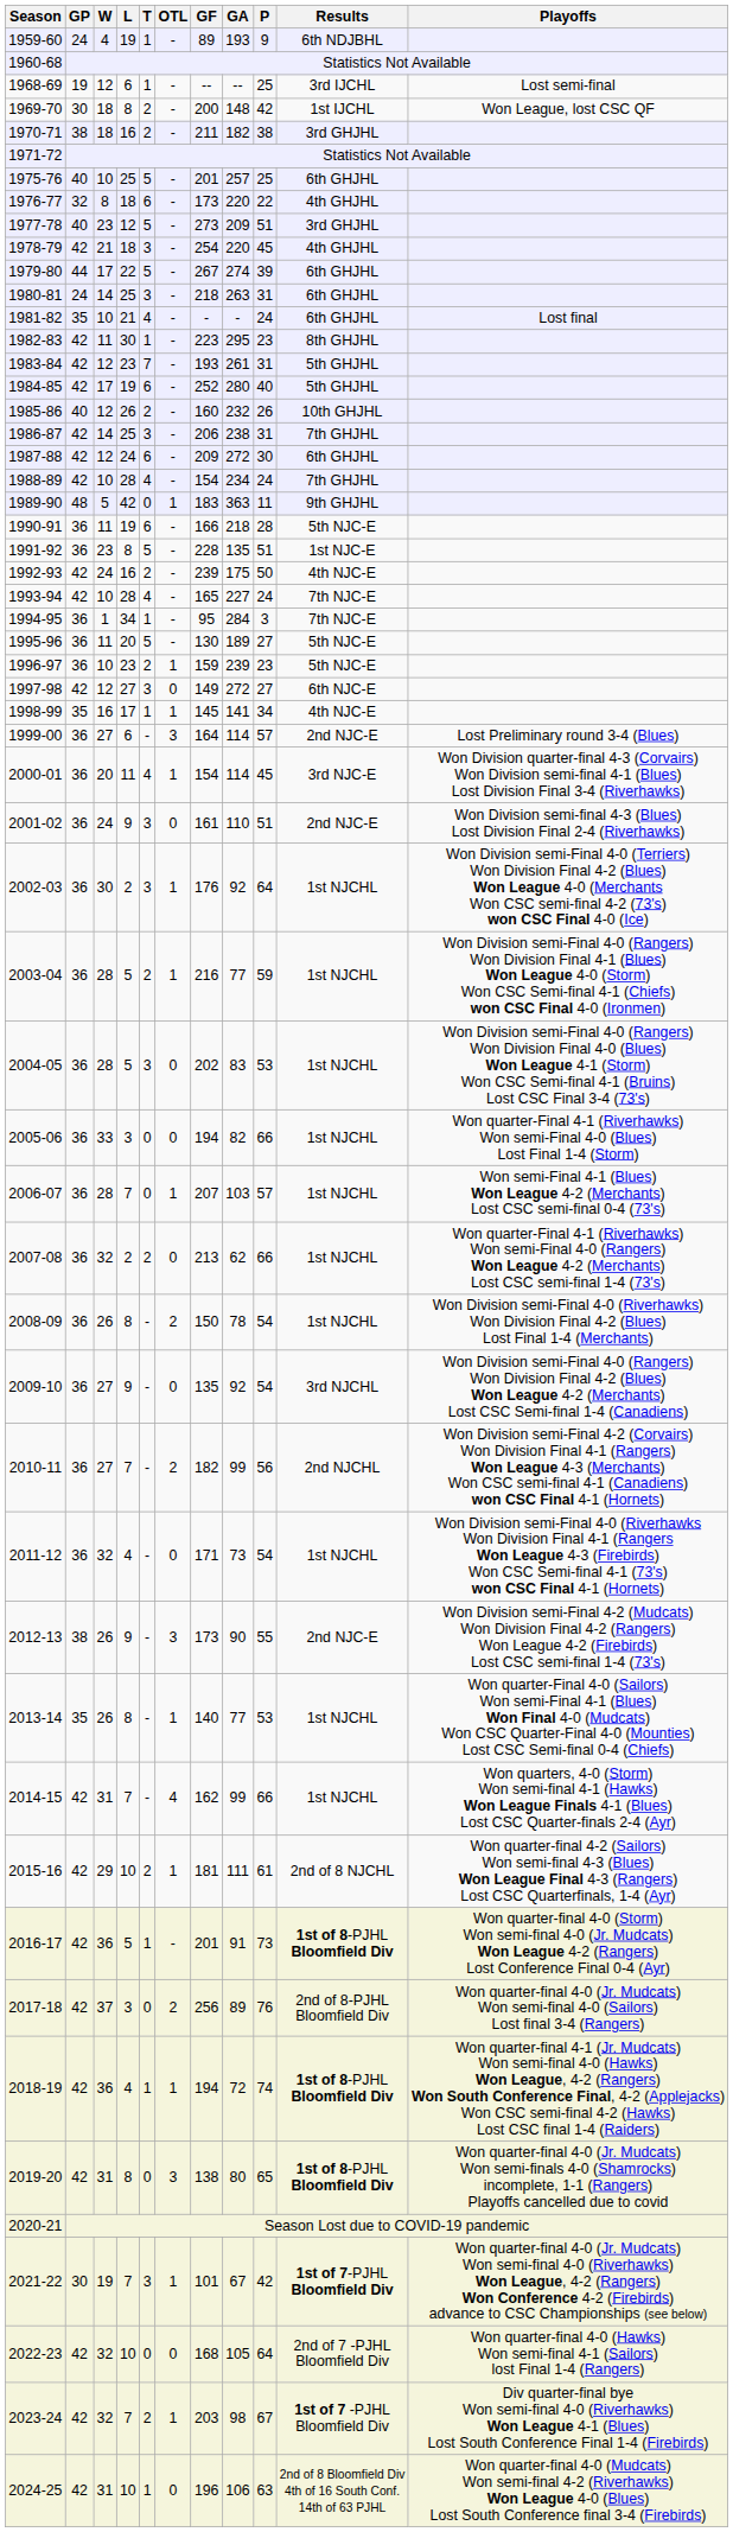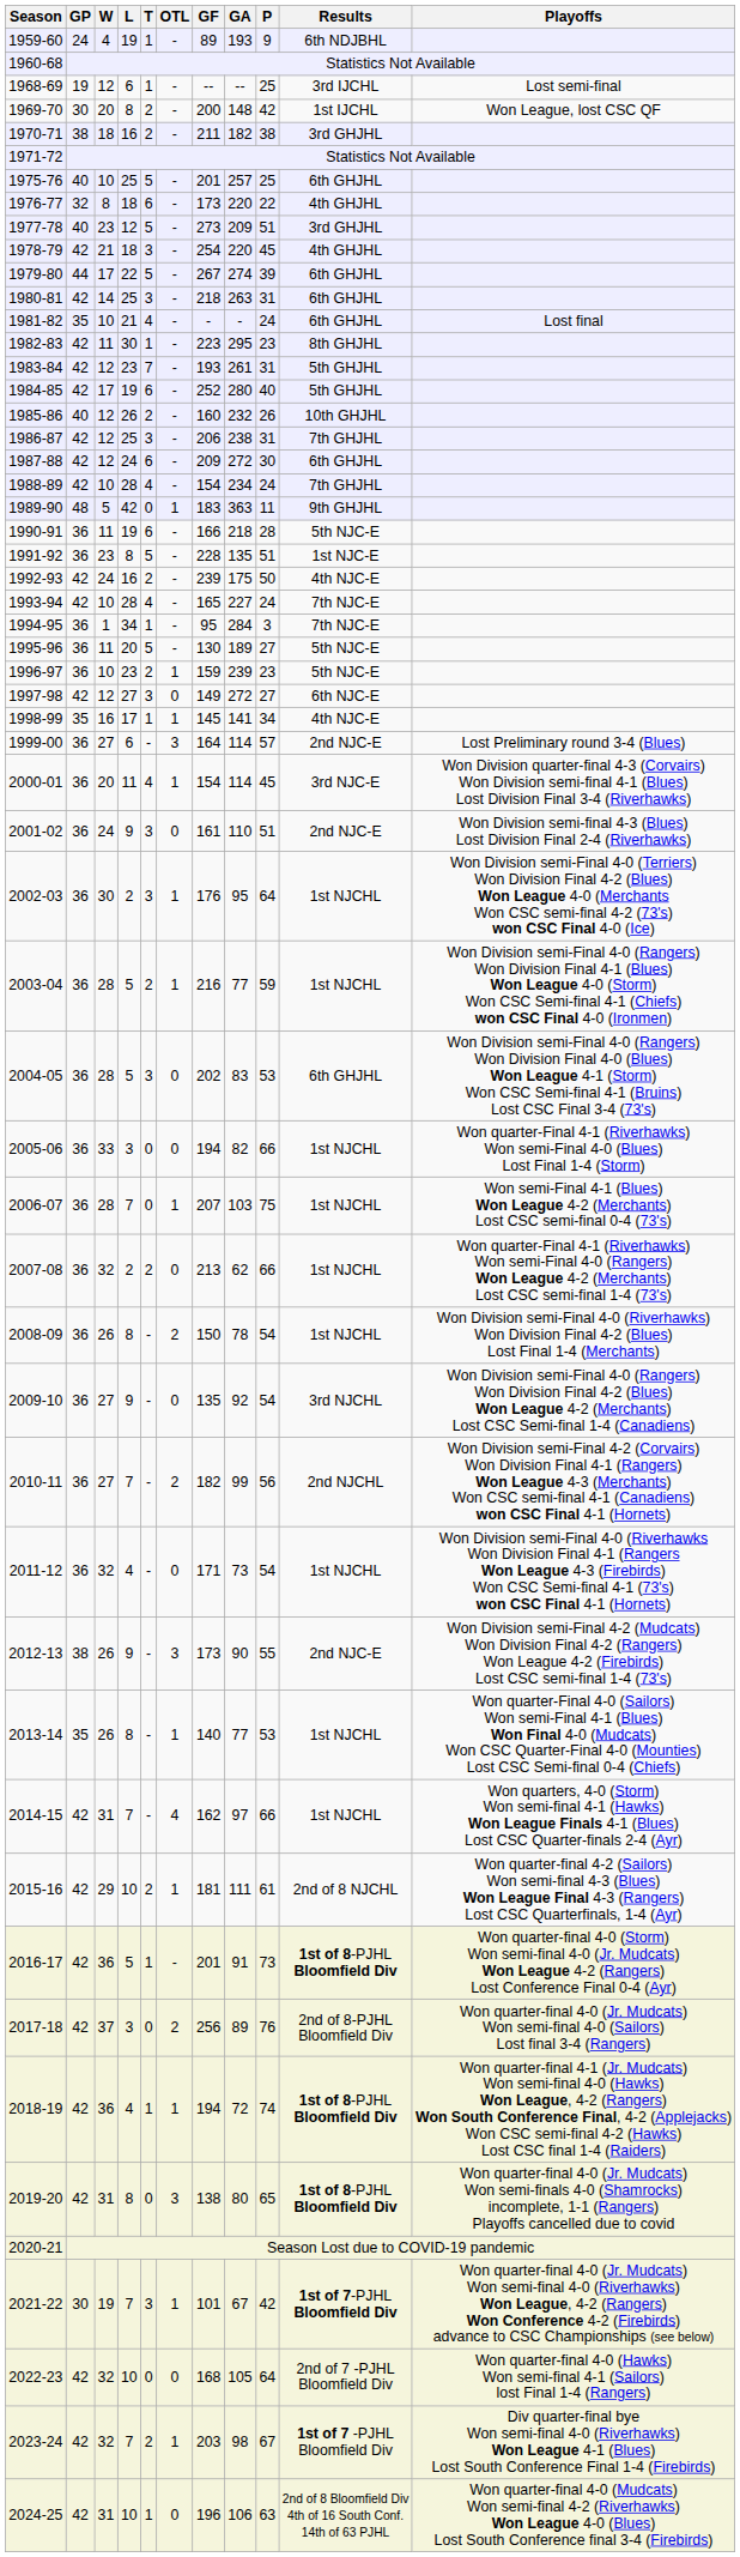1969-70 | W: 18 -> 20
1980-81 | GP: 24 -> 42
1986-87 | W: 14 -> 12
2002-03 | GA: 92 -> 95
2004-05 | Results: 1st NJCHL -> 6th GHJHL
2006-07 | P: 57 -> 75
2014-15 | GA: 99 -> 97
